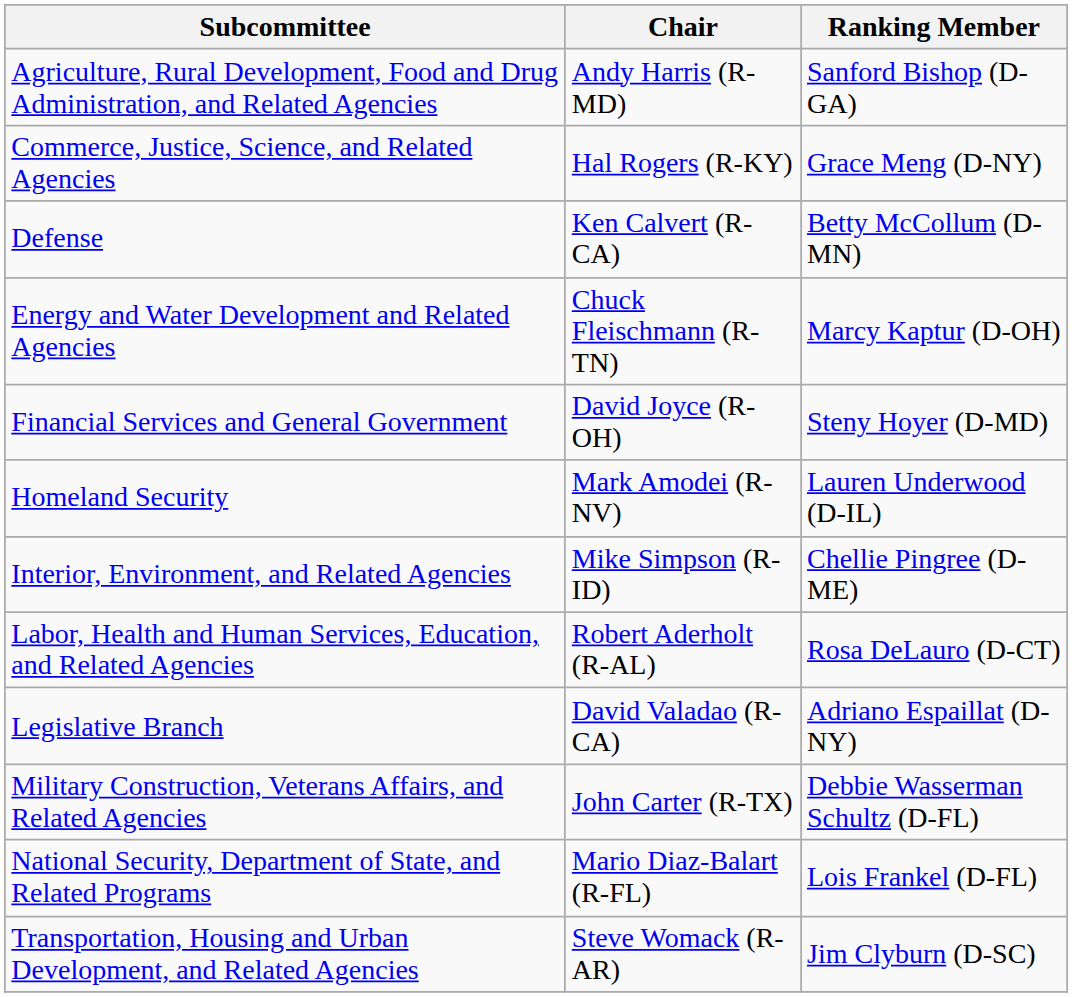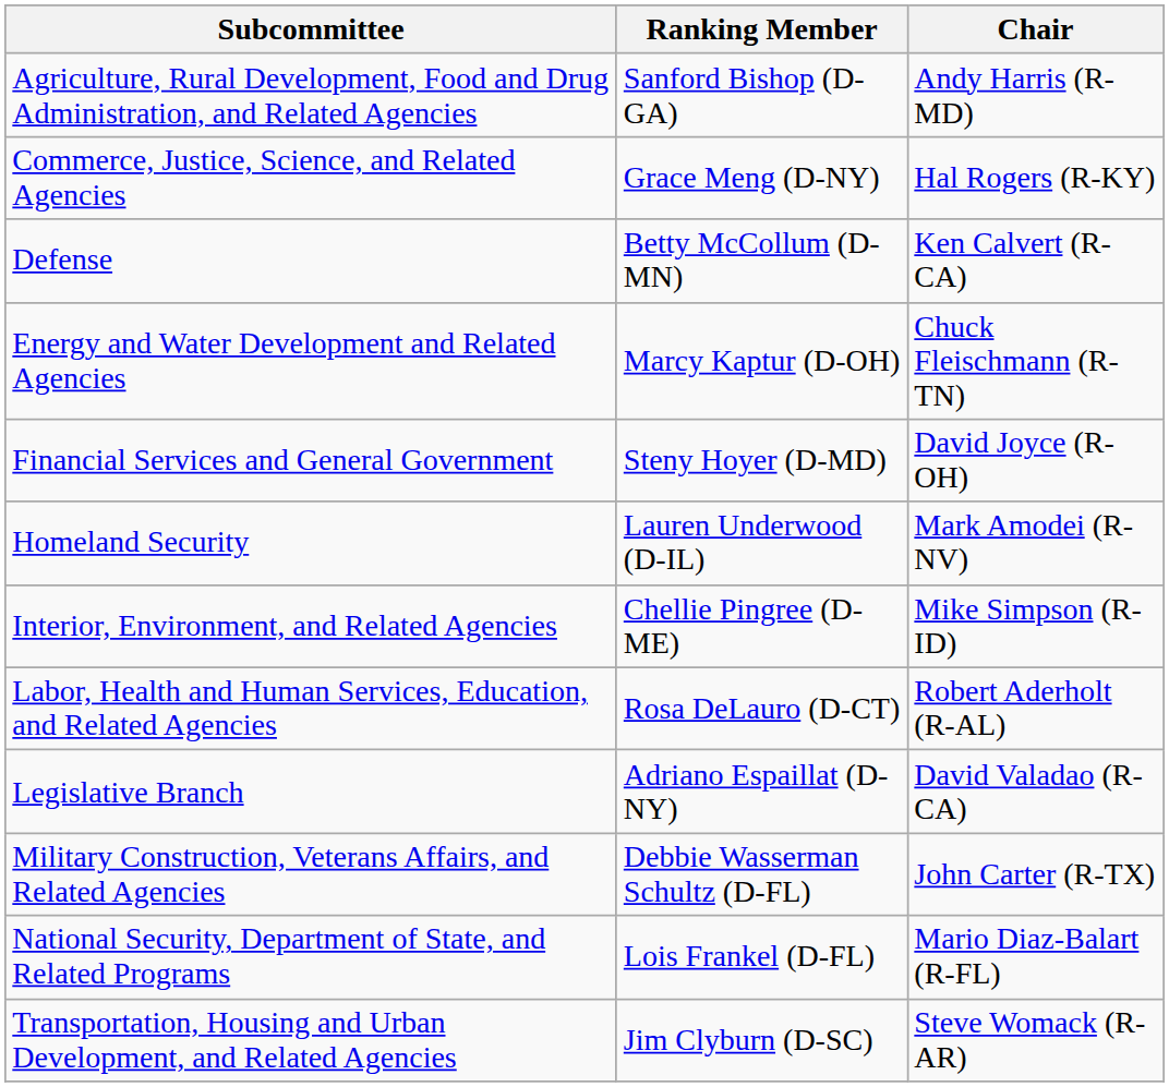columns swapped: Chair <-> Ranking Member
